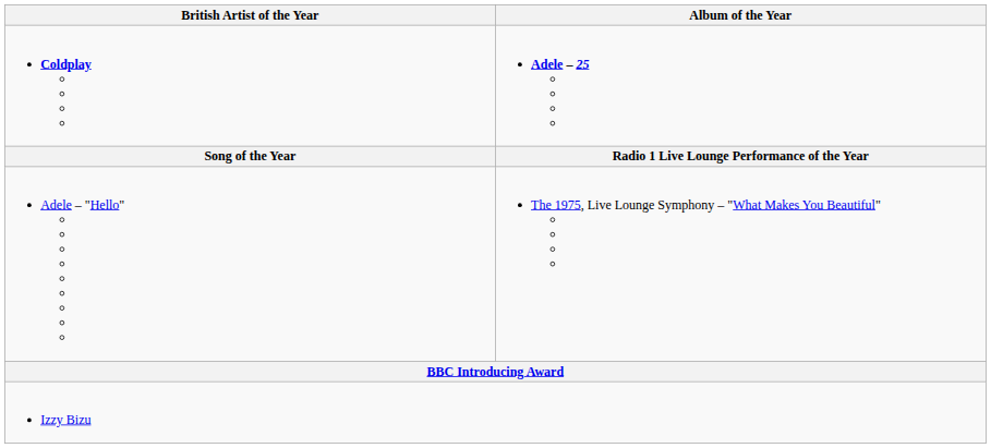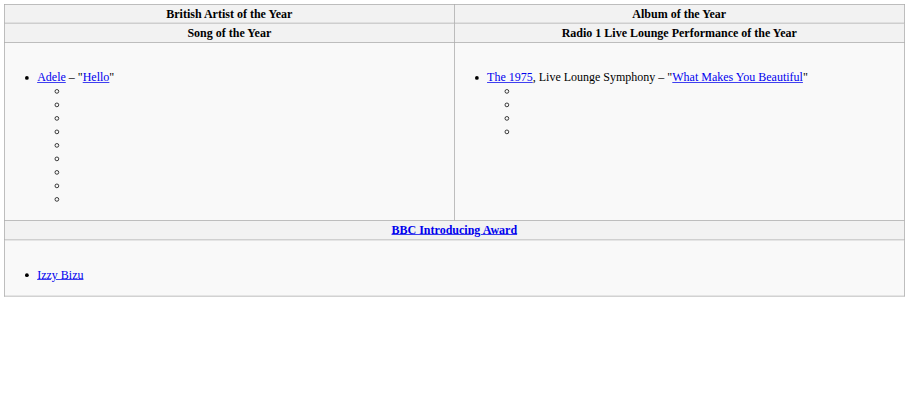- row: Coldplay | Adele – 25
